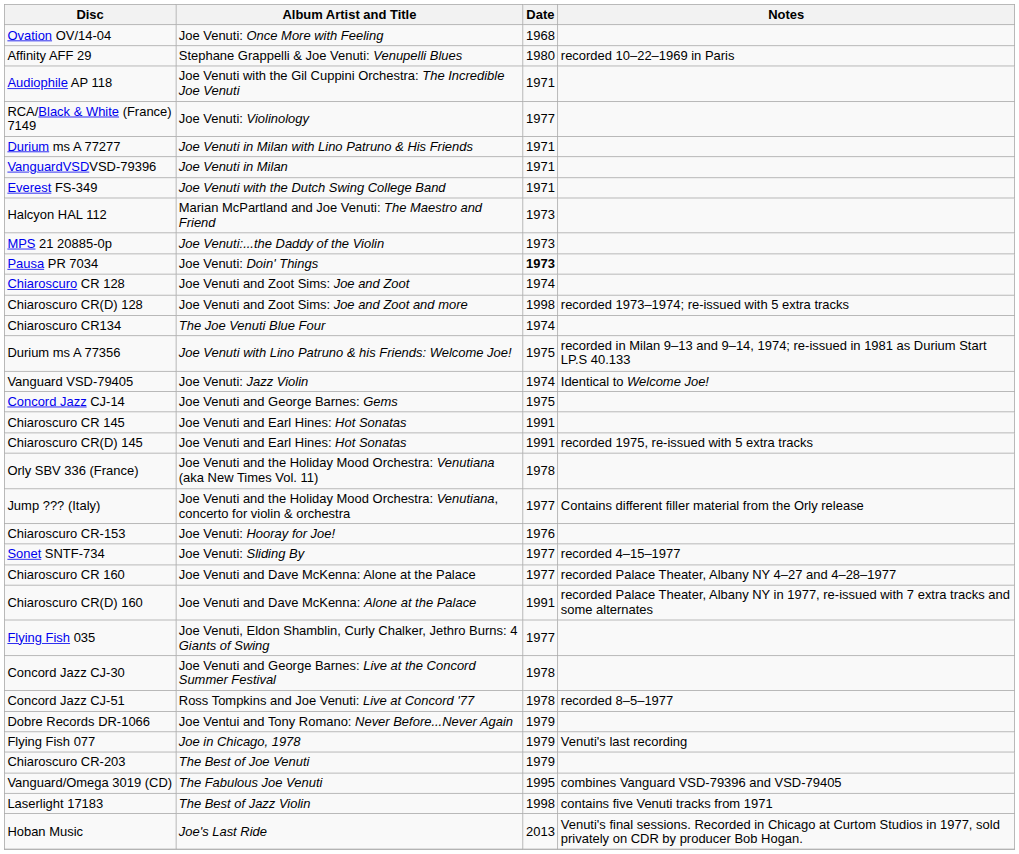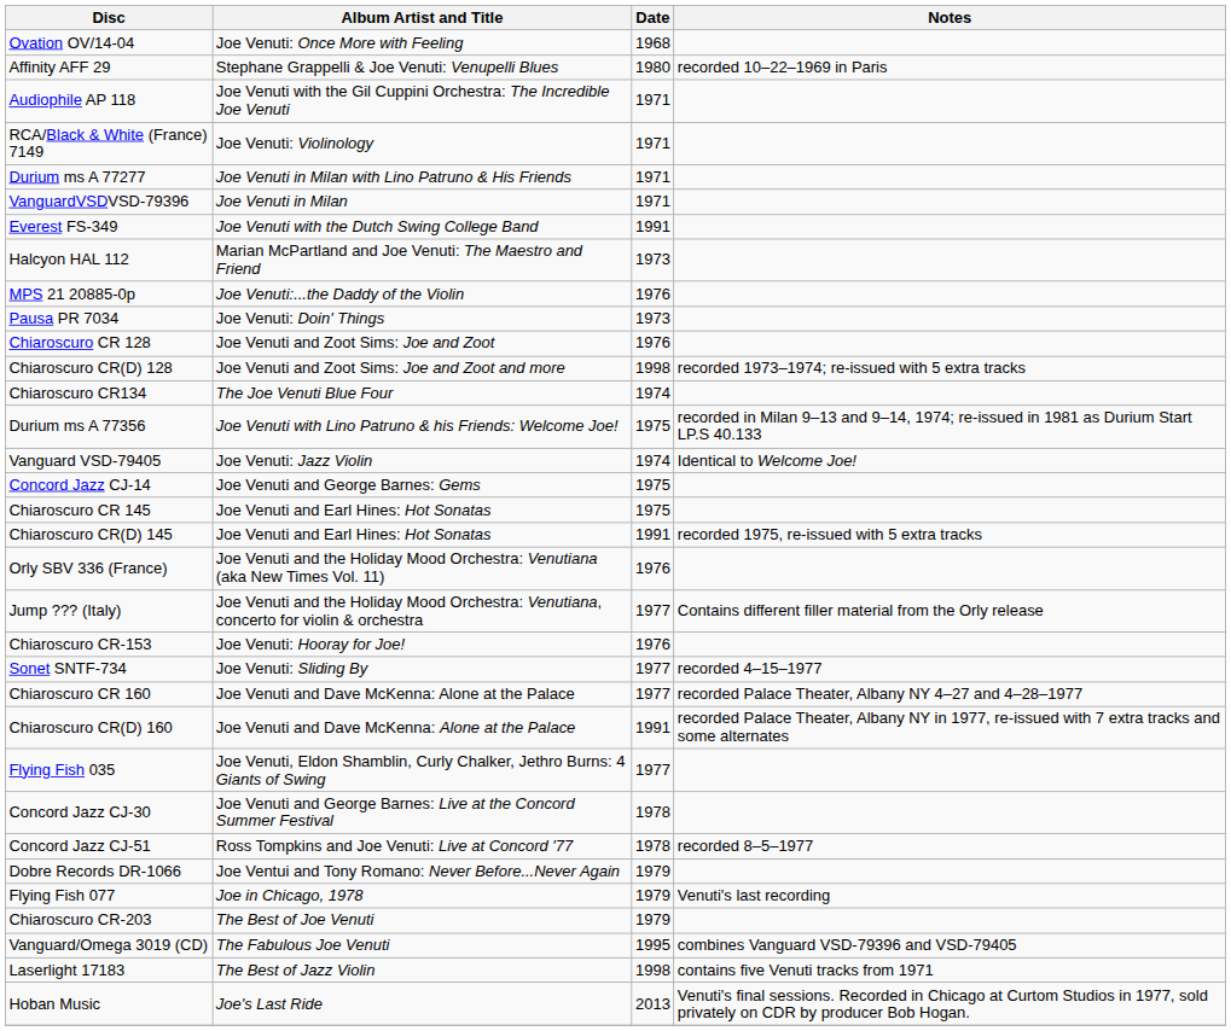RCA/Black & White (France) 7149 | Date: 1977 -> 1971
Everest FS-349 | Date: 1971 -> 1991
MPS 21 20885-0p | Date: 1973 -> 1976
Pausa PR 7034 | Date: bold -> normal
Chiaroscuro CR 128 | Date: 1974 -> 1976
Chiaroscuro CR 145 | Date: 1991 -> 1975
Orly SBV 336 (France) | Date: 1978 -> 1976
